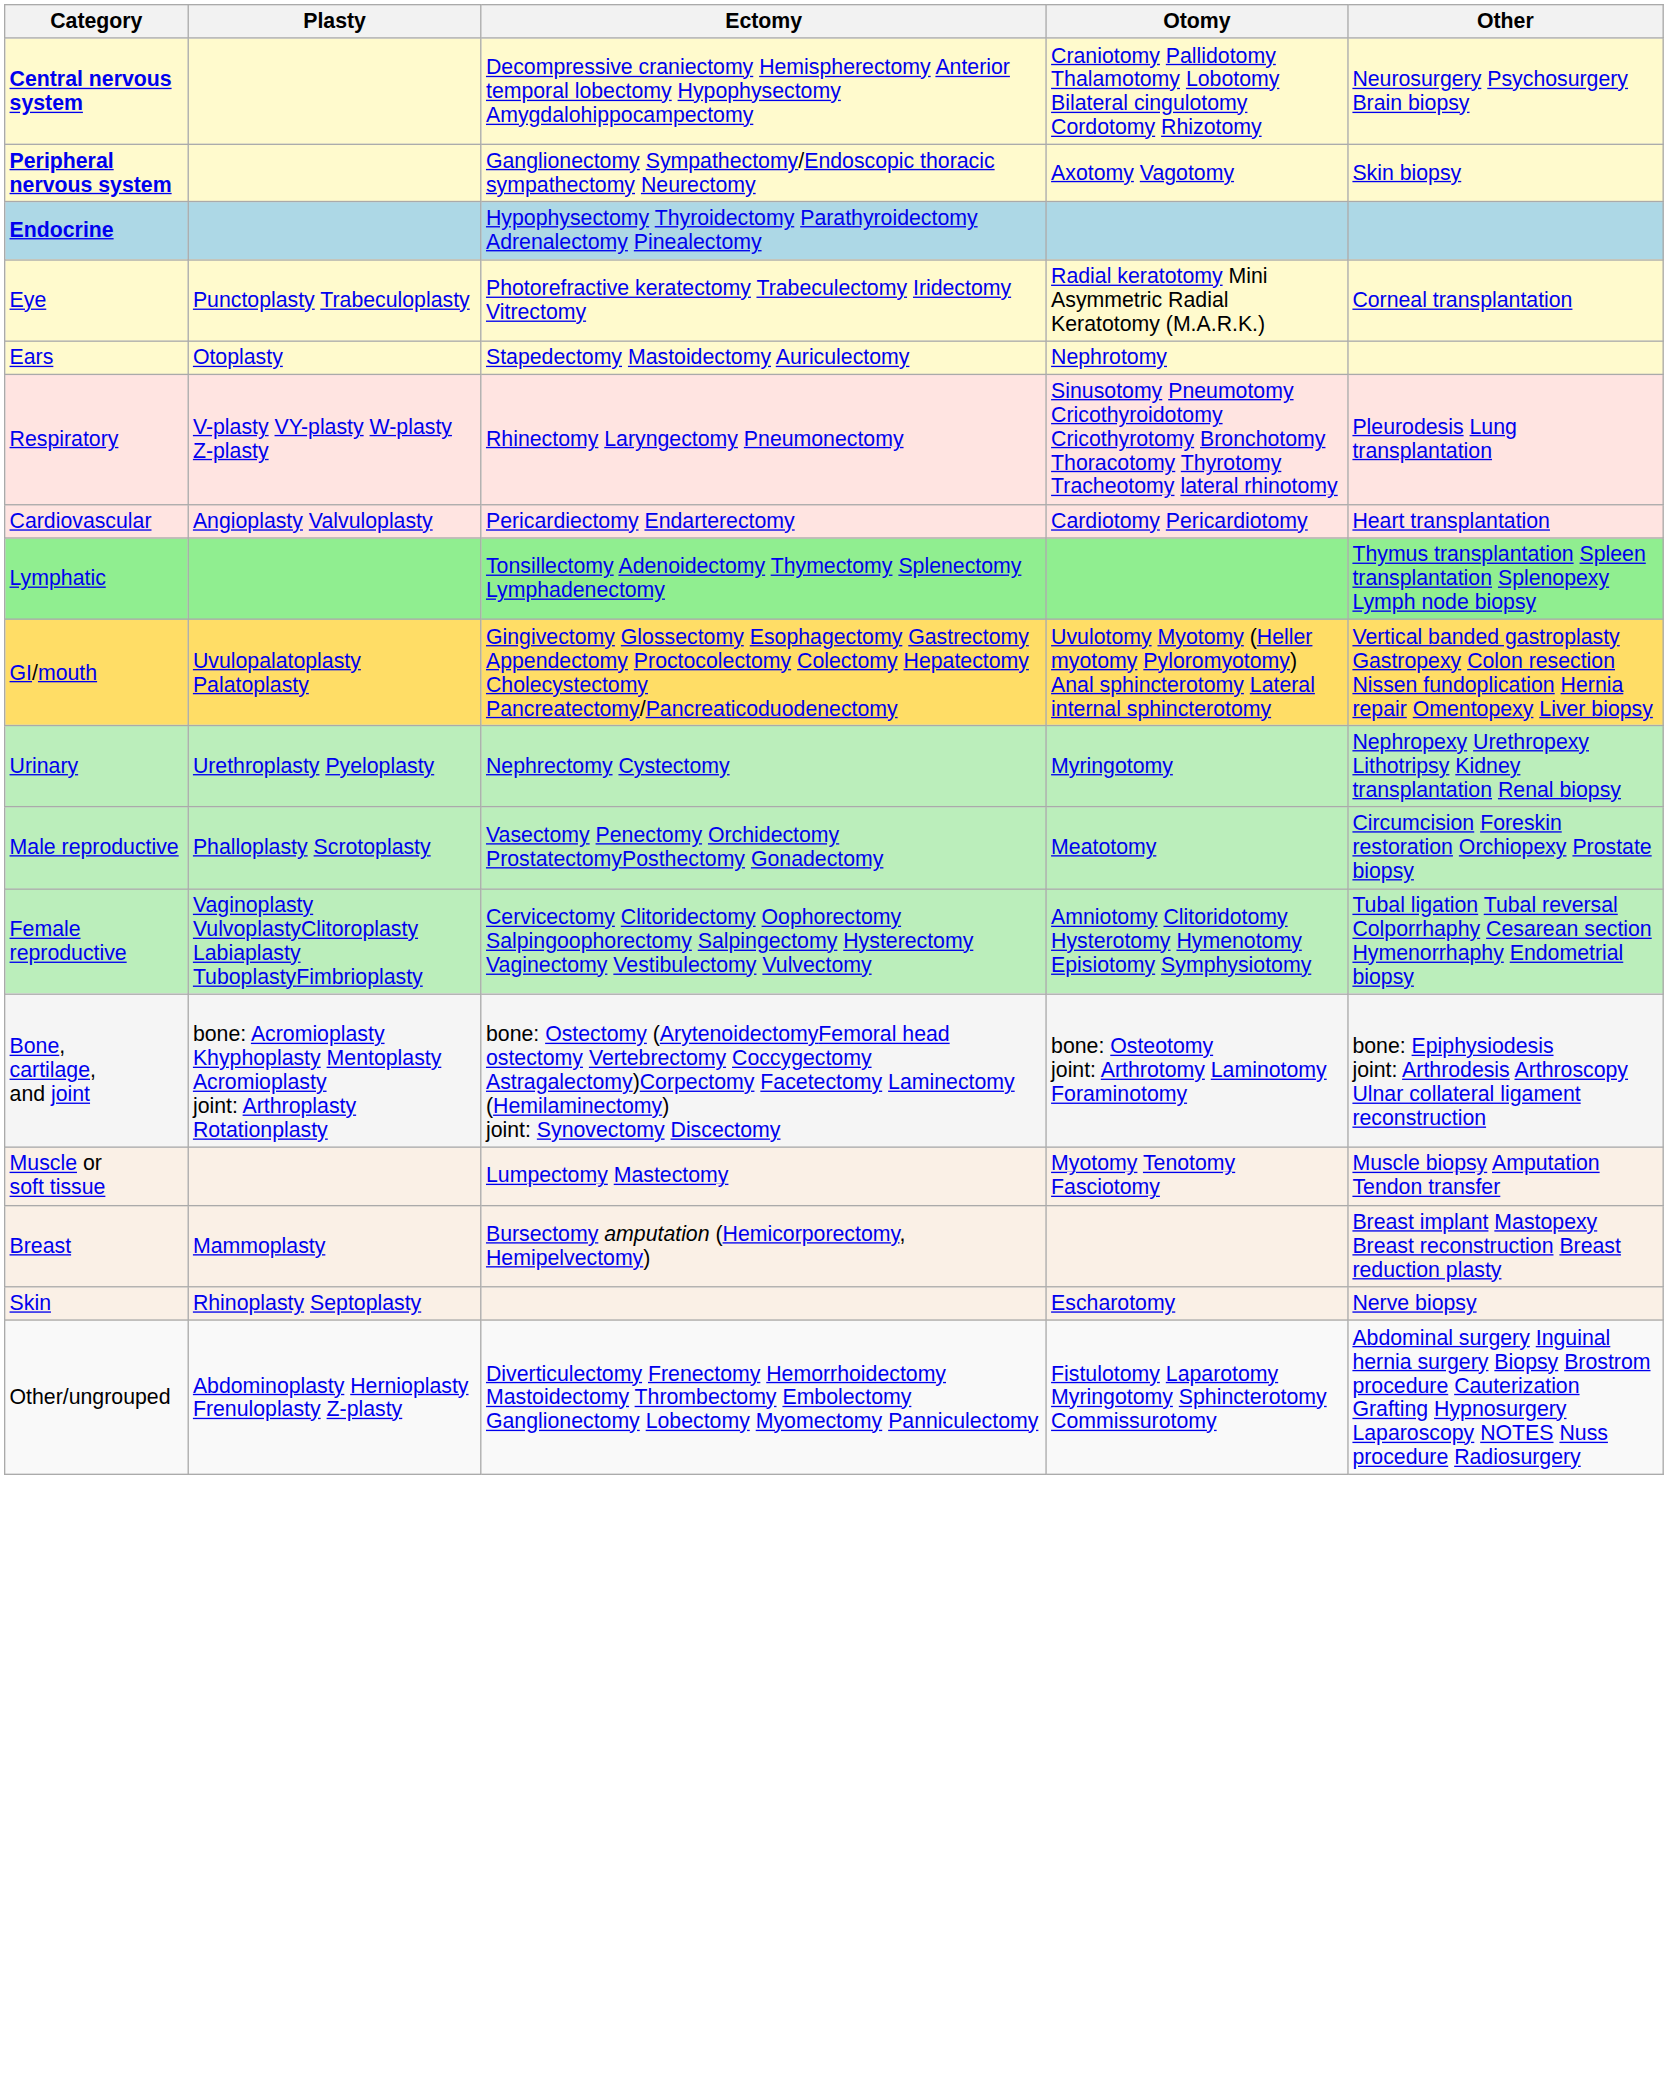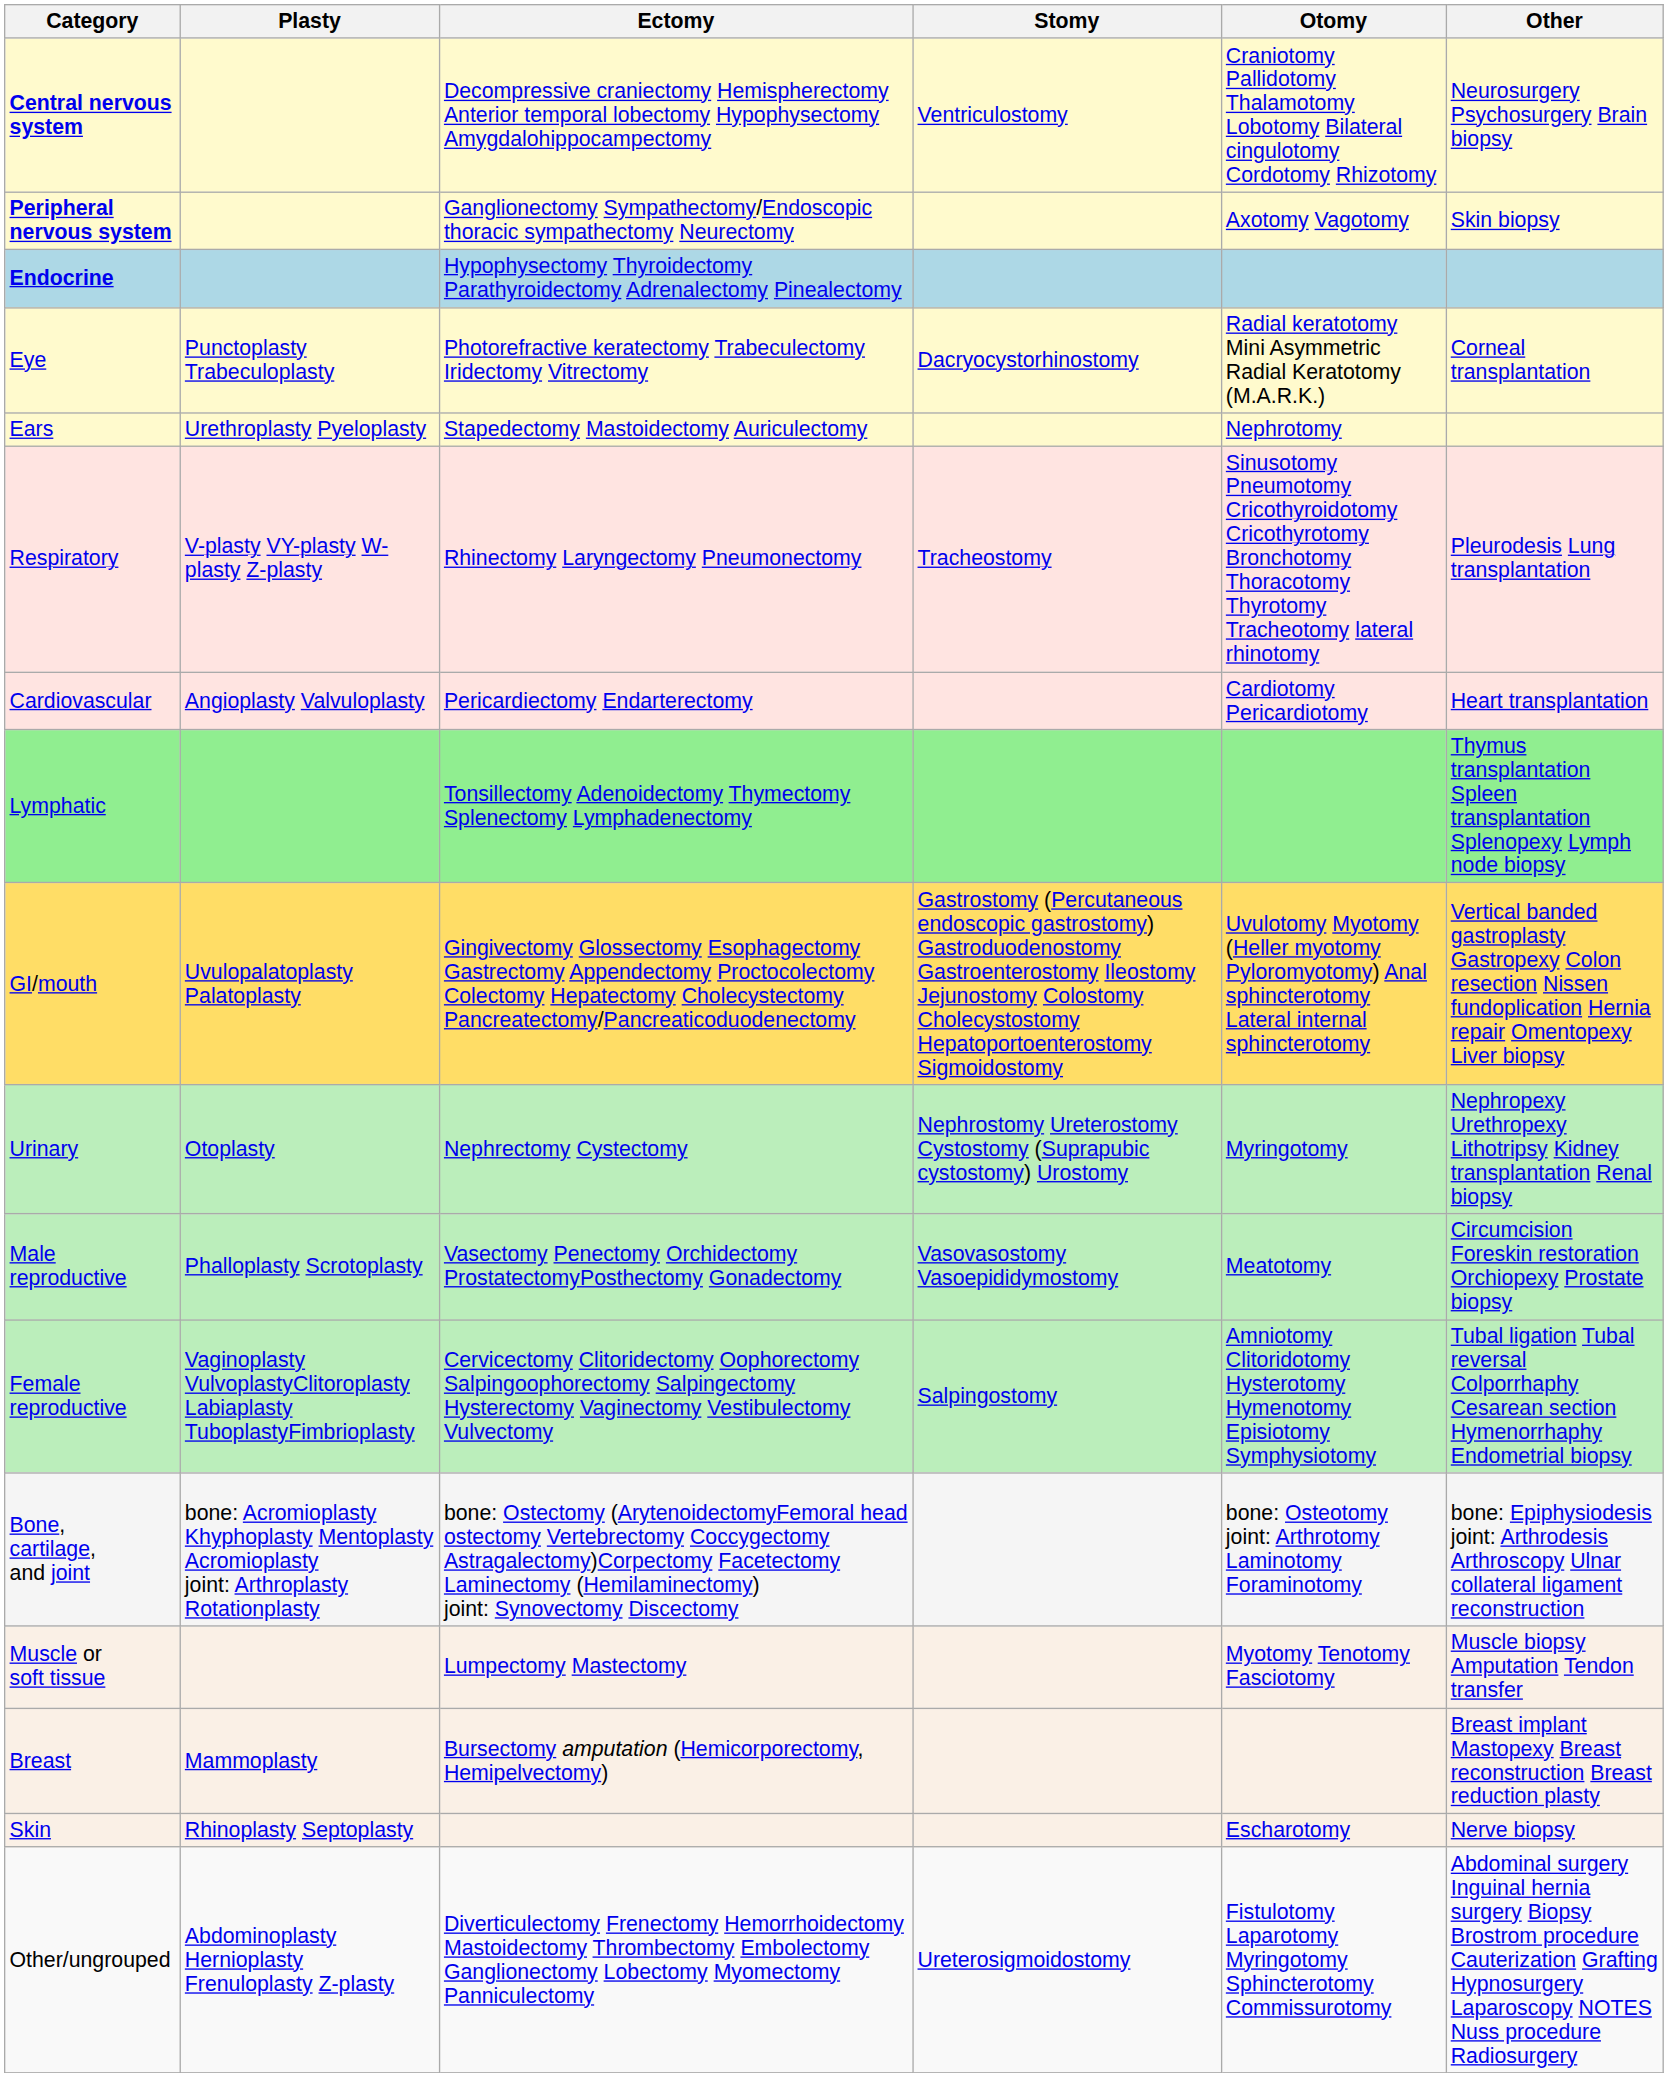+ column: Stomy | Ventriculostomy | Dacryocystorhinostomy | Tracheostomy | Gastrostomy (Percutaneous endoscopic gastrostomy) Gastroduodenostomy Gastroenterostomy Ileostomy Jejunostomy Colostomy Cholecystostomy Hepatoportoenterostomy Sigmoidostomy | Nephrostomy Ureterostomy Cystostomy (Suprapubic cystostomy) Urostomy | Vasovasostomy Vasoepididymostomy | Salpingostomy | Ureterosigmoidostomy
Ears | Plasty: Otoplasty -> Urethroplasty Pyeloplasty
Urinary | Plasty: Urethroplasty Pyeloplasty -> Otoplasty
